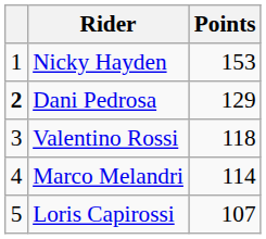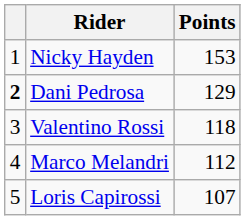Marco Melandri | Points: 114 -> 112
